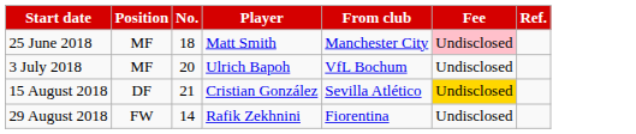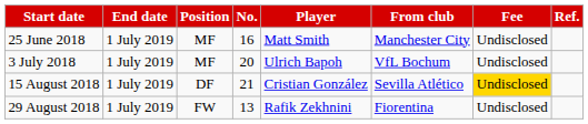+ column: End date | 1 July 2019 | 1 July 2019 | 1 July 2019 | 1 July 2019
25 June 2018 | No.: 18 -> 16
25 June 2018 | Fee: pink background -> no background
29 August 2018 | No.: 14 -> 13
